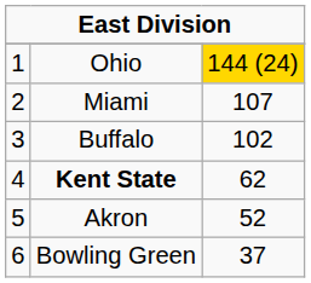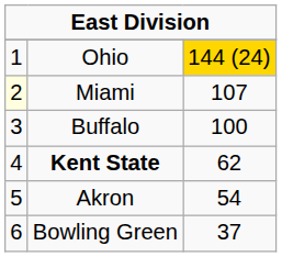Miami | column 1: no background -> lightyellow background
Buffalo | column 3: 102 -> 100
Akron | column 3: 52 -> 54
